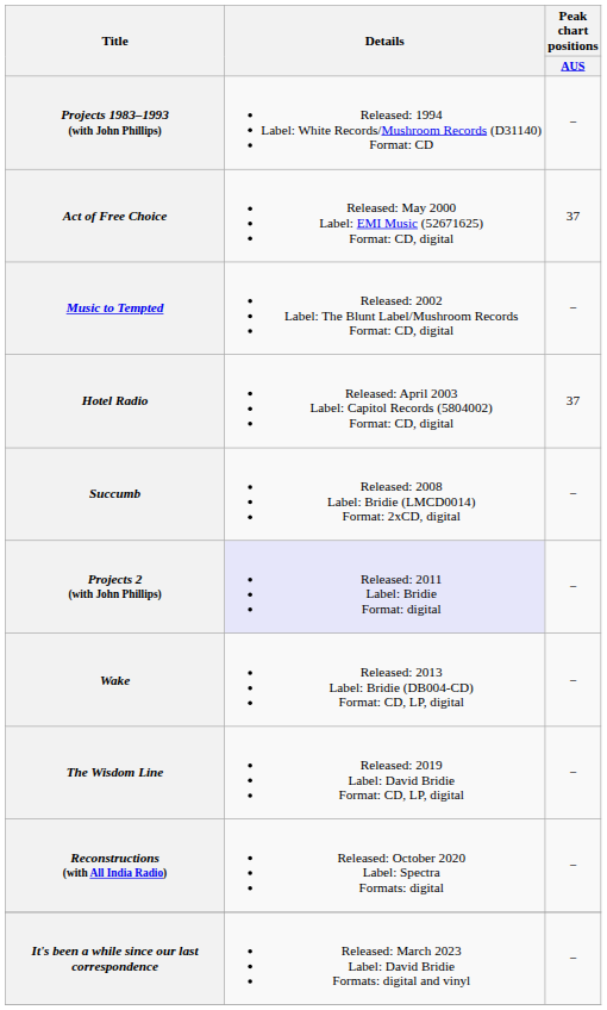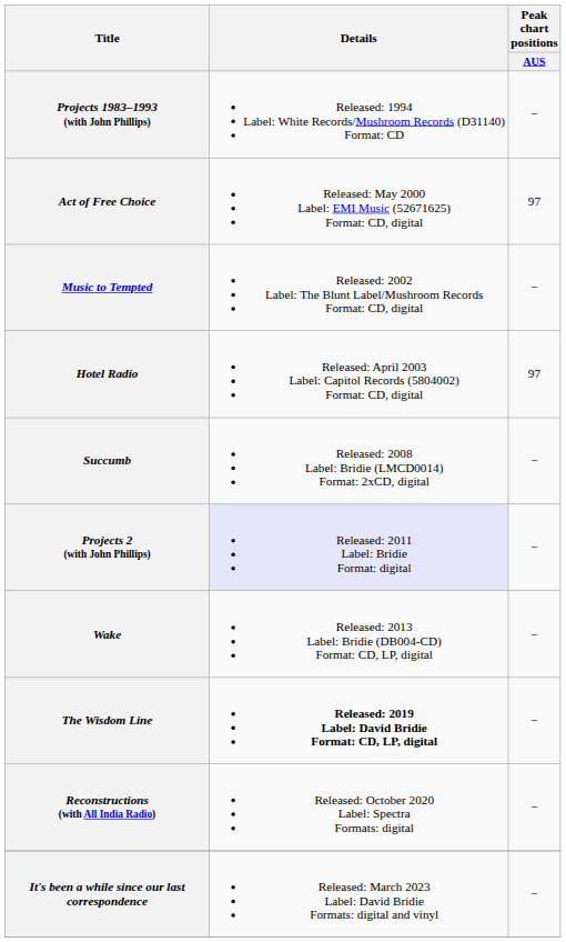Act of Free Choice | Peak chart positions / AUS: 37 -> 97
Hotel Radio | Peak chart positions / AUS: 37 -> 97
The Wisdom Line | Details: normal -> bold
